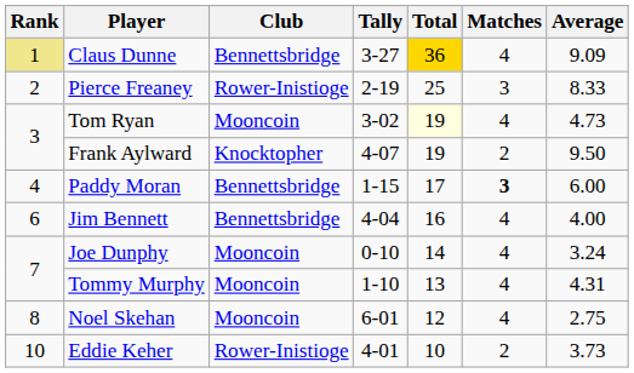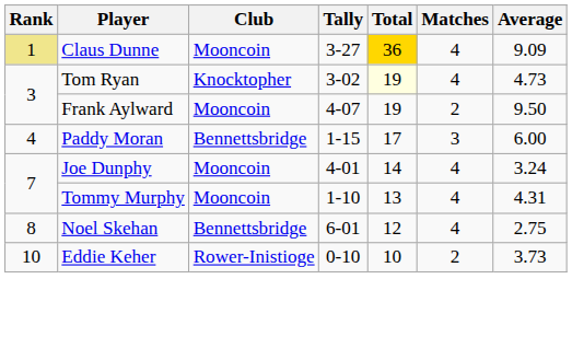Claus Dunne | Club: Bennettsbridge -> Mooncoin
- row: 2 | Pierce Freaney | Rower-Inistioge | 2-19 | 25 | 3 | 8.33
Tom Ryan | Club: Mooncoin -> Knocktopher
Frank Aylward | Club: Knocktopher -> Mooncoin
Paddy Moran | Matches: bold -> normal
- row: 6 | Jim Bennett | Bennettsbridge | 4-04 | 16 | 4 | 4.00
Joe Dunphy | Tally: 0-10 -> 4-01
Noel Skehan | Club: Mooncoin -> Bennettsbridge
Eddie Keher | Tally: 4-01 -> 0-10
